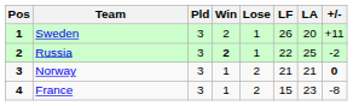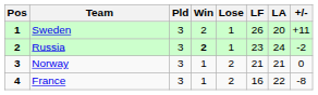Russia | LF: 22 -> 23
Russia | LA: 25 -> 24
Norway | +/-: bold -> normal
France | LF: 15 -> 16
France | LA: 23 -> 22
